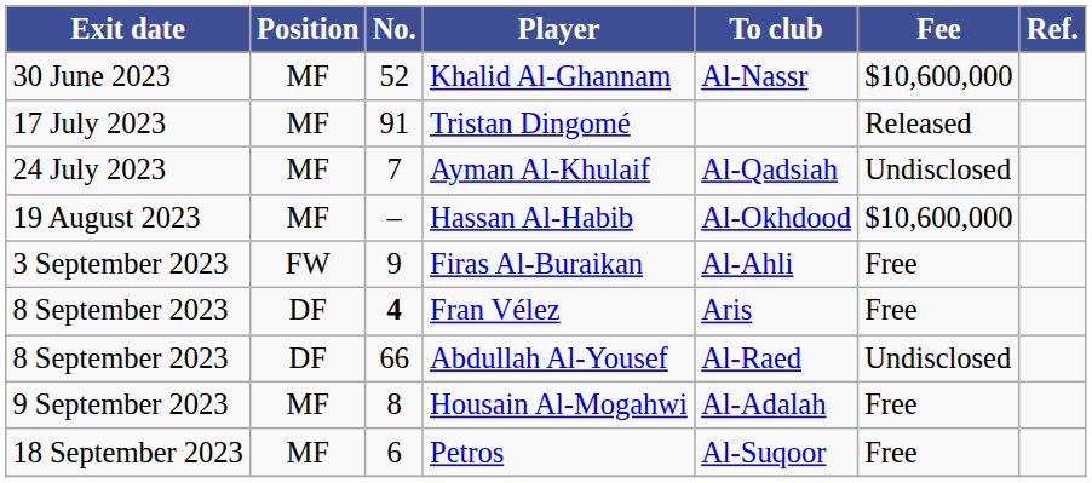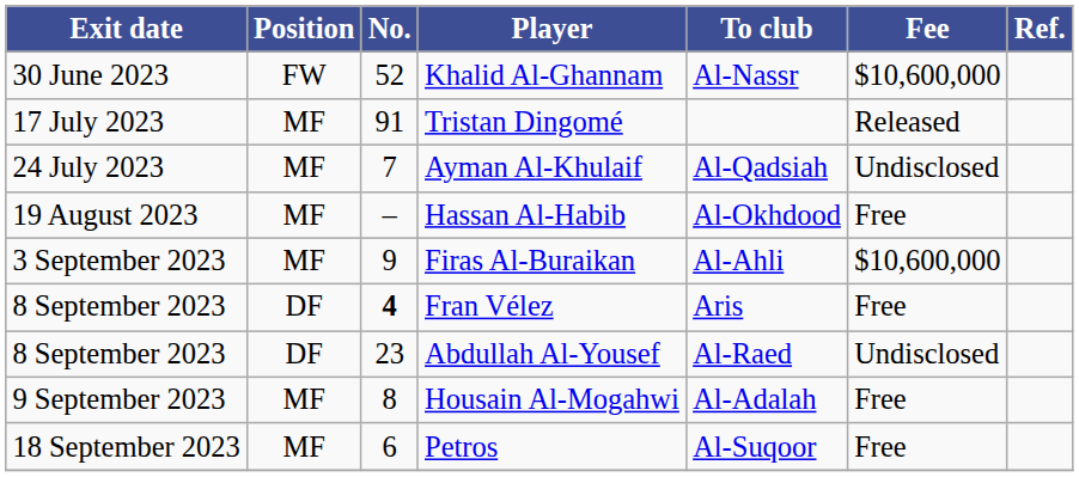Khalid Al-Ghannam | Position: MF -> FW
Hassan Al-Habib | Fee: $10,600,000 -> Free
Firas Al-Buraikan | Position: FW -> MF
Firas Al-Buraikan | Fee: Free -> $10,600,000
Abdullah Al-Yousef | No.: 66 -> 23
